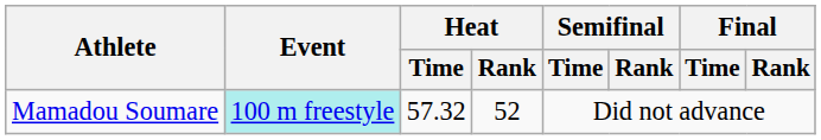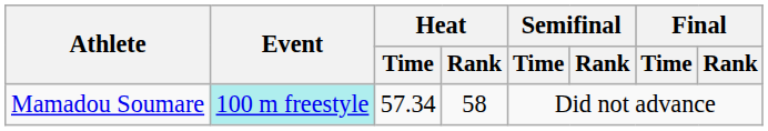Mamadou Soumare | Heat / Time: 57.32 -> 57.34
Mamadou Soumare | Heat / Rank: 52 -> 58
